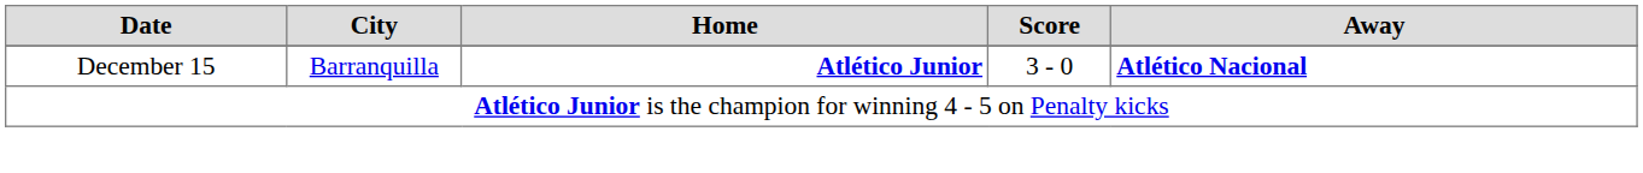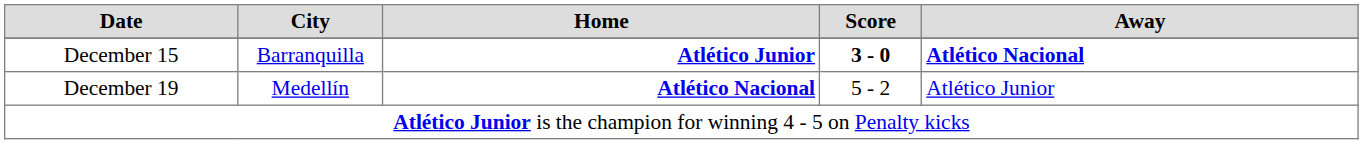December 15 | Score: normal -> bold
+ row: December 19 | Medellín | Atlético Nacional | 5 - 2 | Atlético Junior
